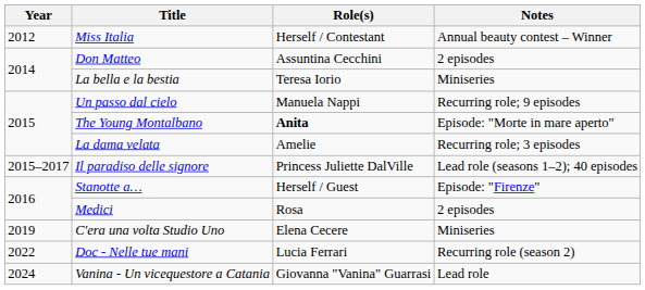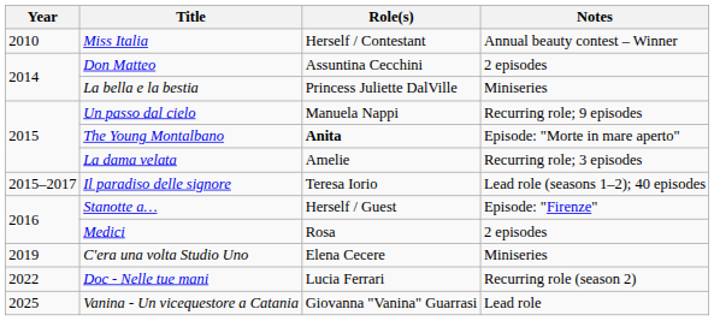Miss Italia | Year: 2012 -> 2010
La bella e la bestia | Role(s): Teresa Iorio -> Princess Juliette DalVille
Il paradiso delle signore | Role(s): Princess Juliette DalVille -> Teresa Iorio
Vanina - Un vicequestore a Catania | Year: 2024 -> 2025
